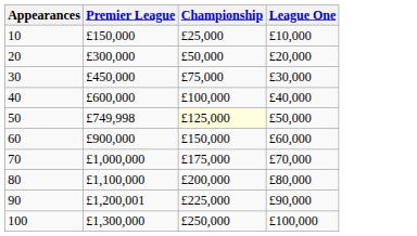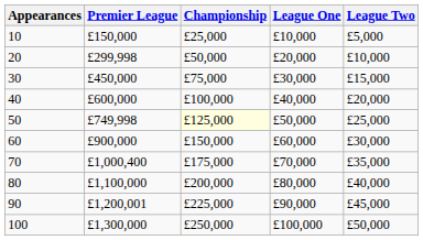+ column: League Two | £5,000 | £10,000 | £15,000 | £20,000 | £25,000 | £30,000 | £35,000 | £40,000 | £45,000 | £50,000
20 | Premier League: £300,000 -> £299,998
70 | Premier League: £1,000,000 -> £1,000,400
